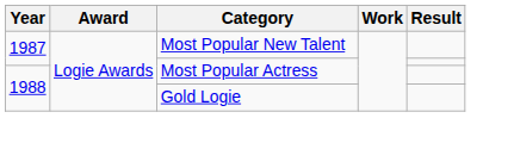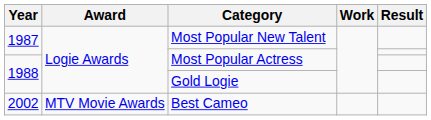+ row: 2002 | MTV Movie Awards | Best Cameo
